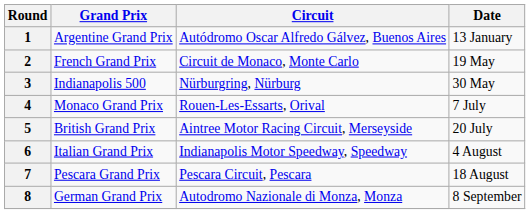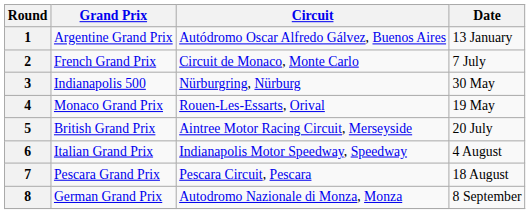2 | Date: 19 May -> 7 July
4 | Date: 7 July -> 19 May
